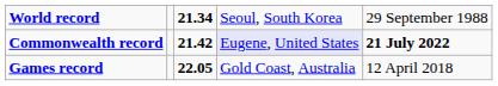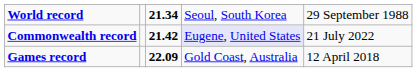Commonwealth record | column 5: bold -> normal
Games record | column 3: 22.05 -> 22.09
